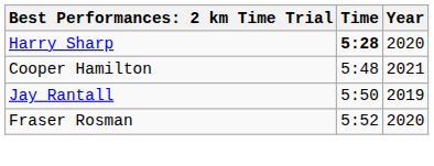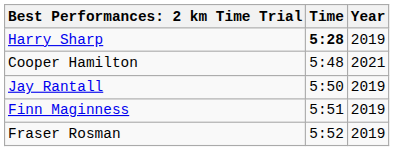Harry Sharp | Year: 2020 -> 2019
+ row: Finn Maginness | 5:51 | 2019
Fraser Rosman | Year: 2020 -> 2019
